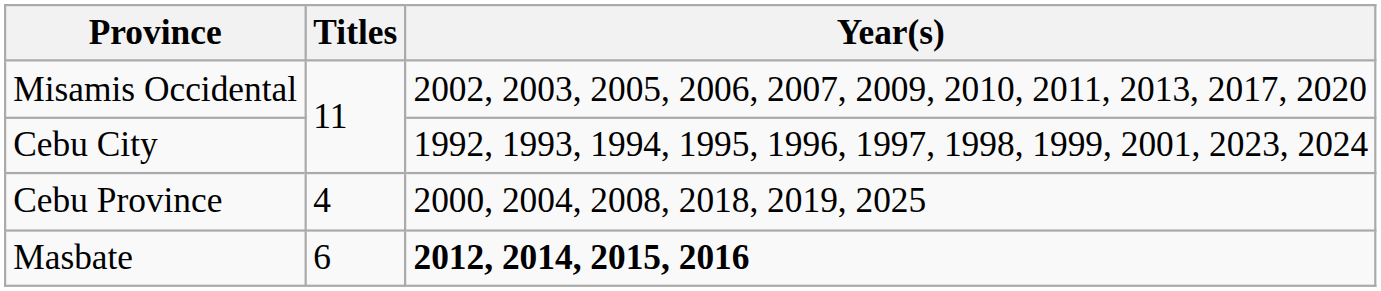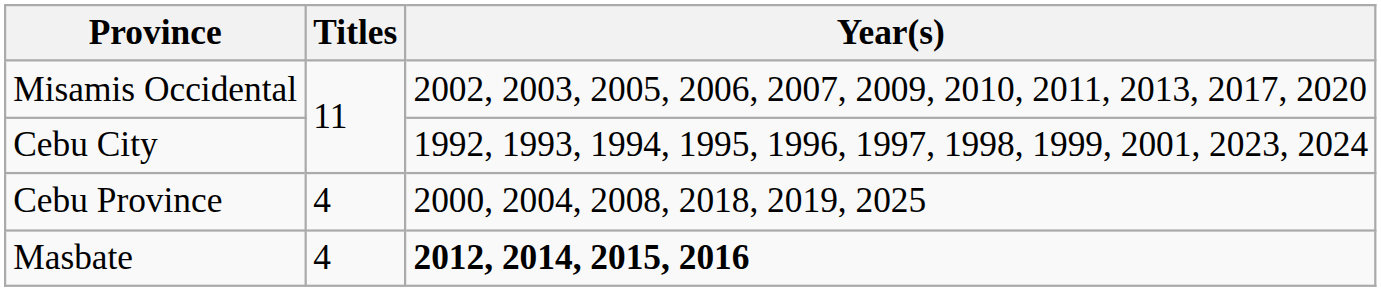Masbate | Titles: 6 -> 4
